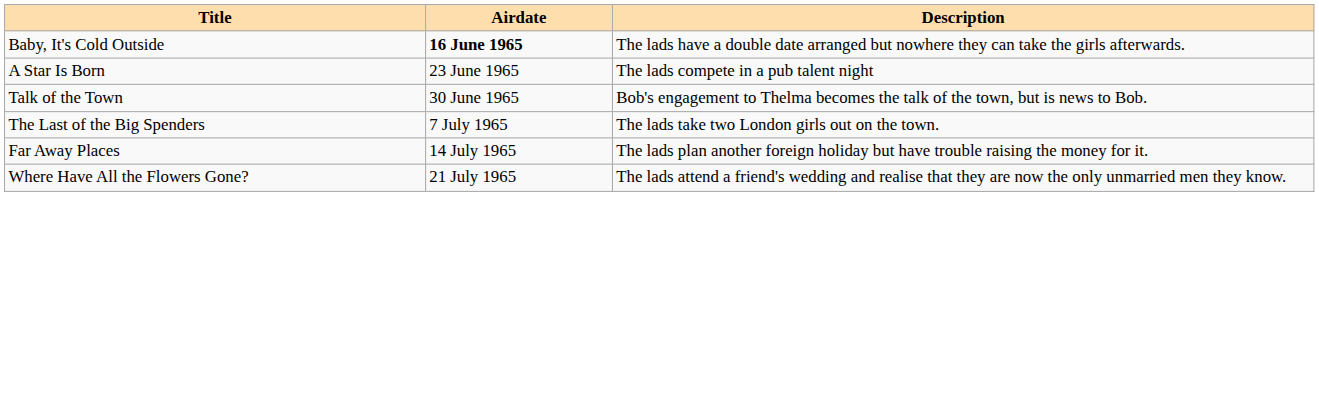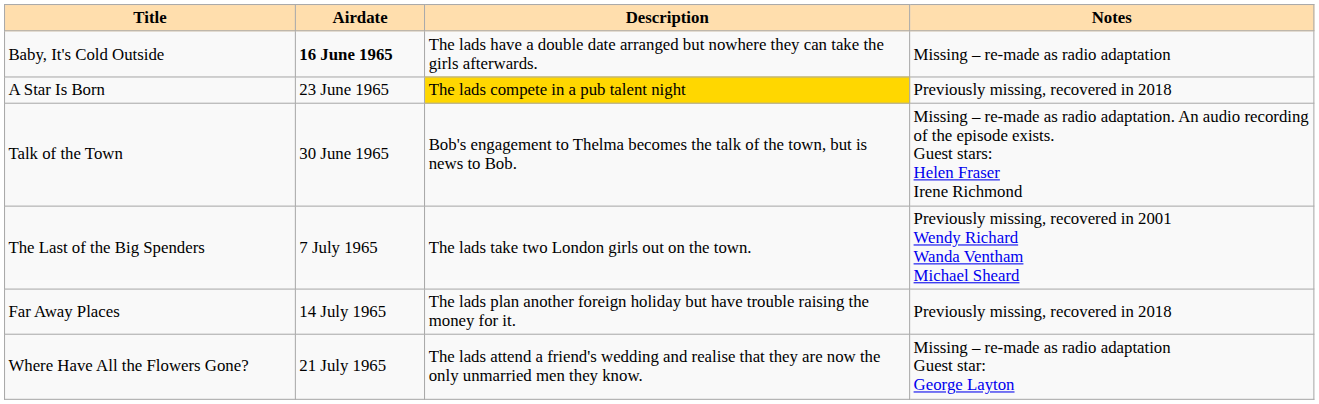+ column: Notes | Missing – re-made as radio adaptation | Previously missing, recovered in 2018 | Missing – re-made as radio adaptation. An audio recording of the episode exists. Guest stars: Helen Fraser Irene Richmond | Previously missing, recovered in 2001 Wendy Richard Wanda Ventham Michael Sheard | Previously missing, recovered in 2018 | Missing – re-made as radio adaptation Guest star: George Layton
A Star Is Born | Description: no background -> gold background
